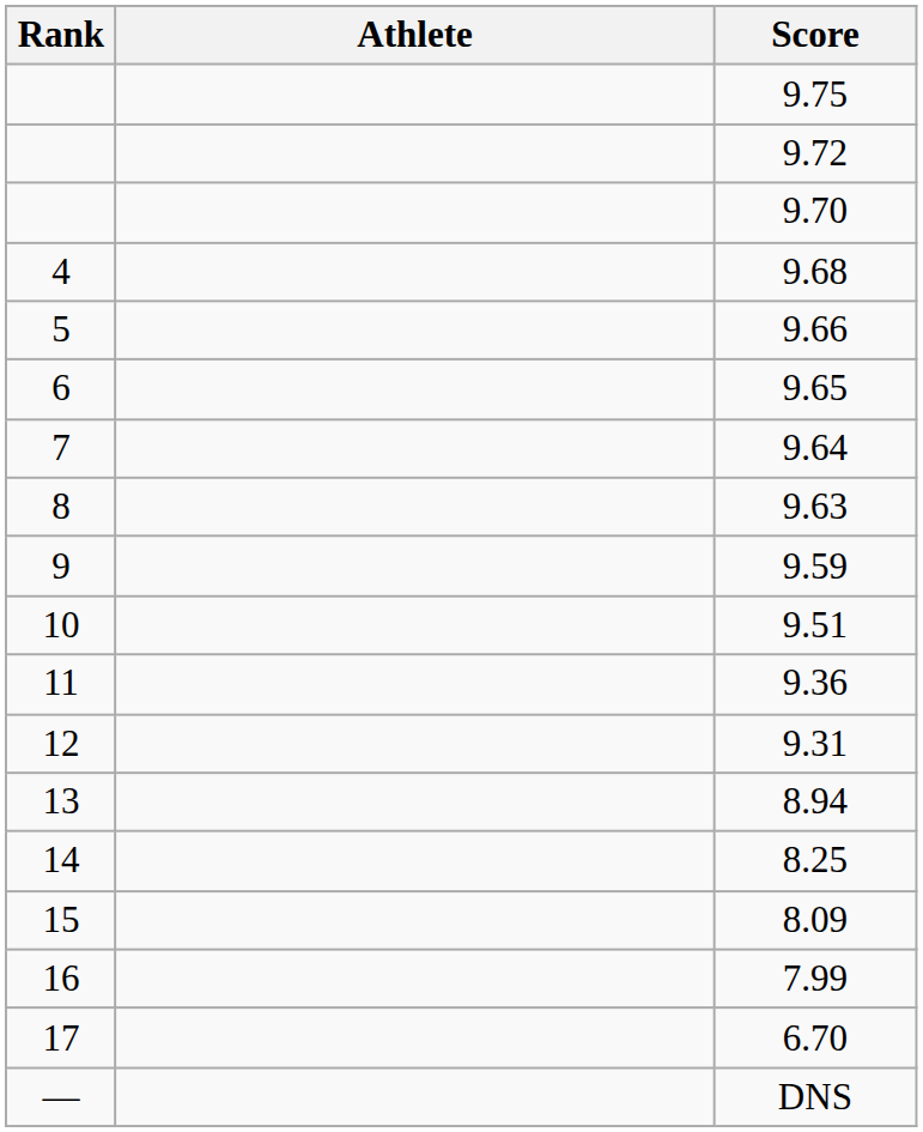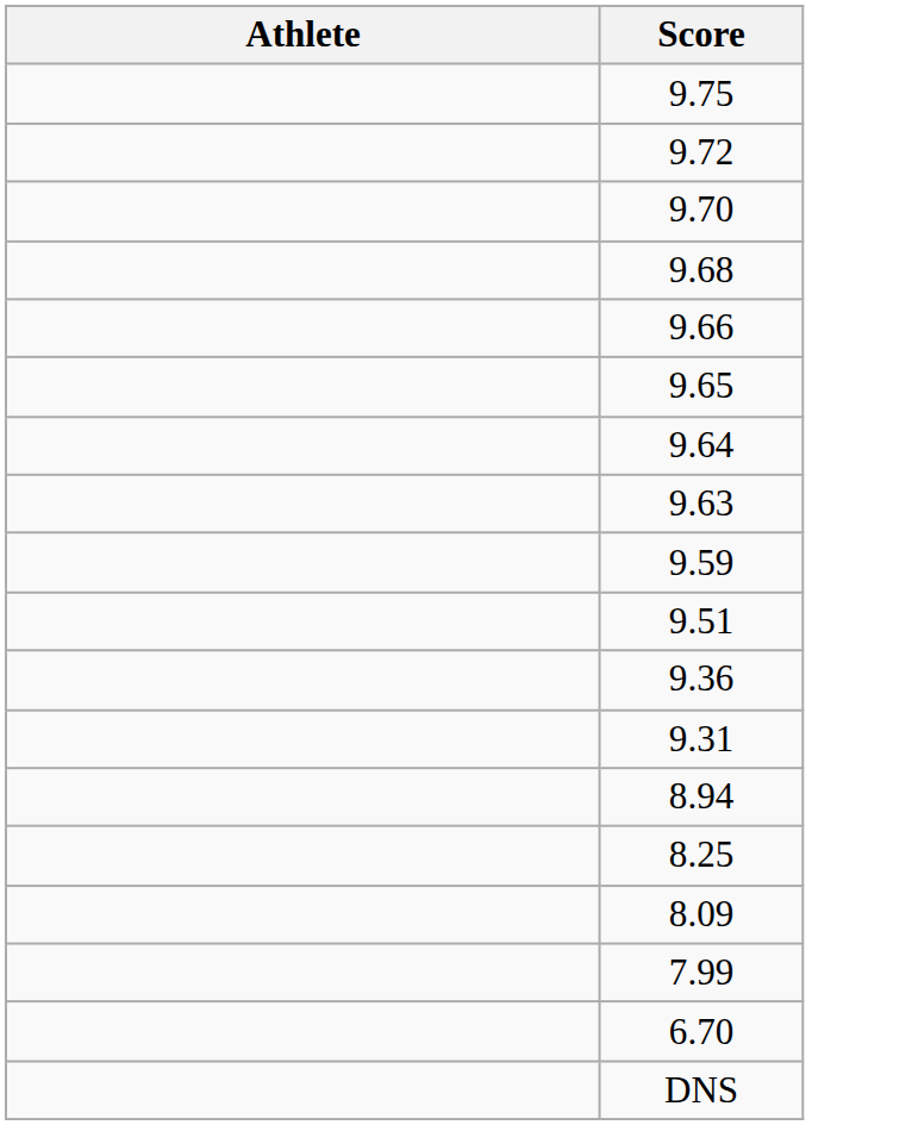- column: Rank | 4 | 5 | 6 | 7 | 8 | 9 | 10 | 11 | 12 | 13 | 14 | 15 | 16 | 17 | —
